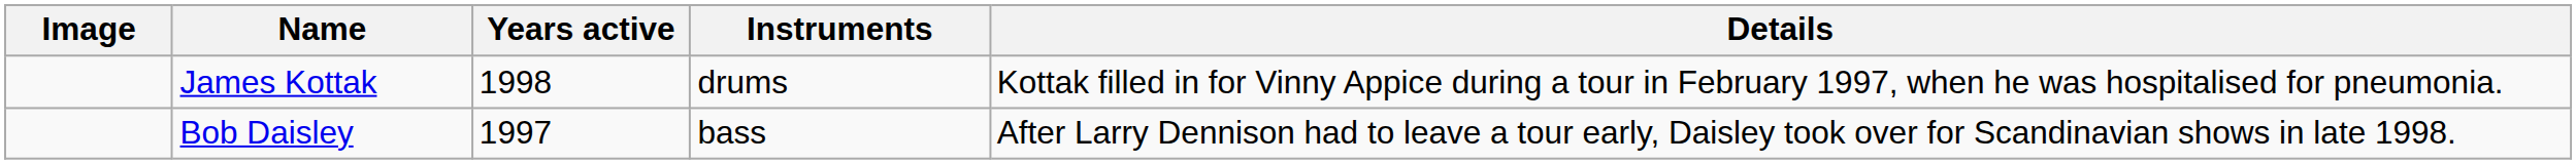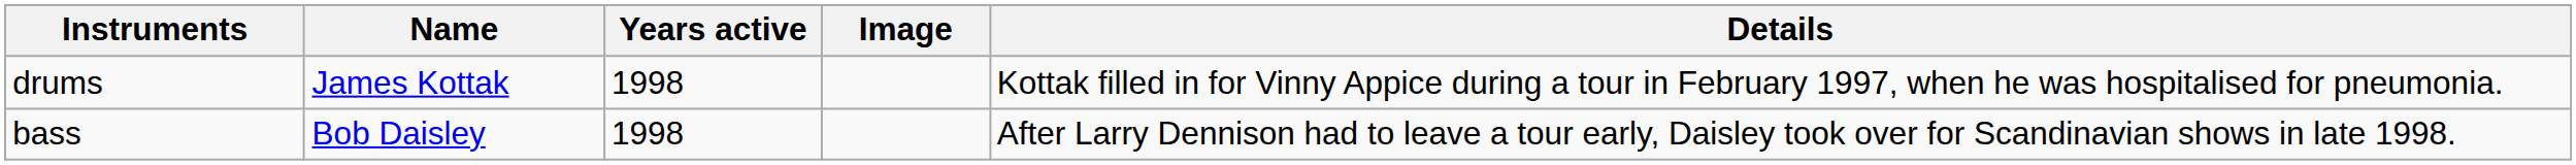columns swapped: Image <-> Instruments
Bob Daisley | Years active: 1997 -> 1998
